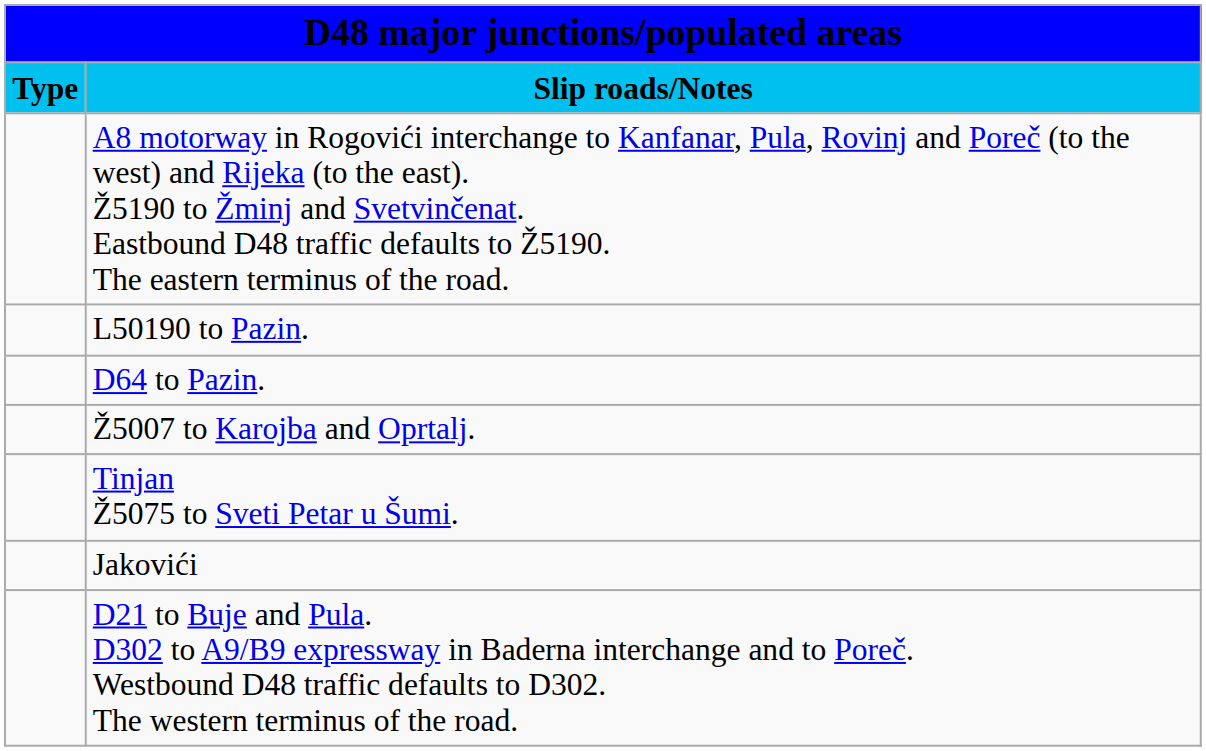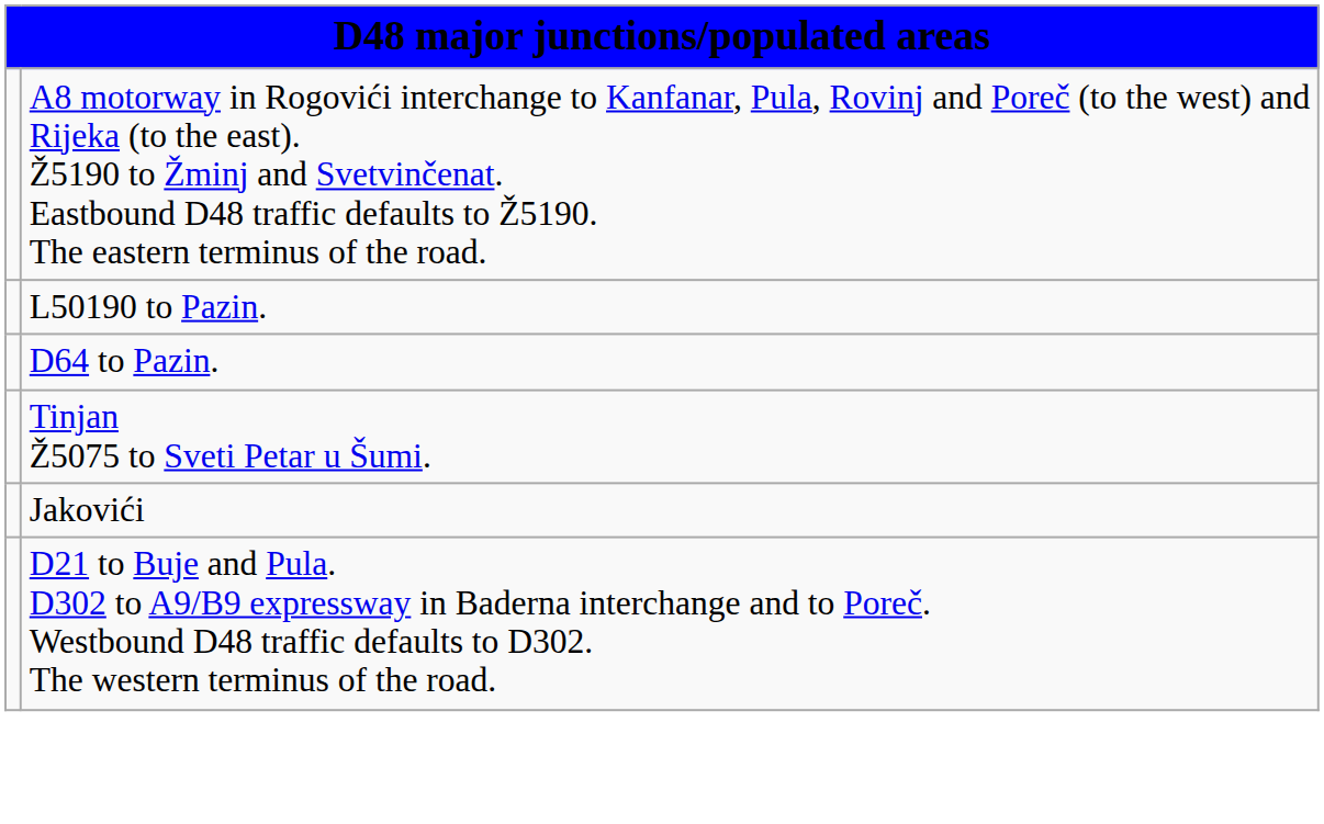- row: Type | Slip roads/Notes
- row: Ž5007 to Karojba and Oprtalj.
